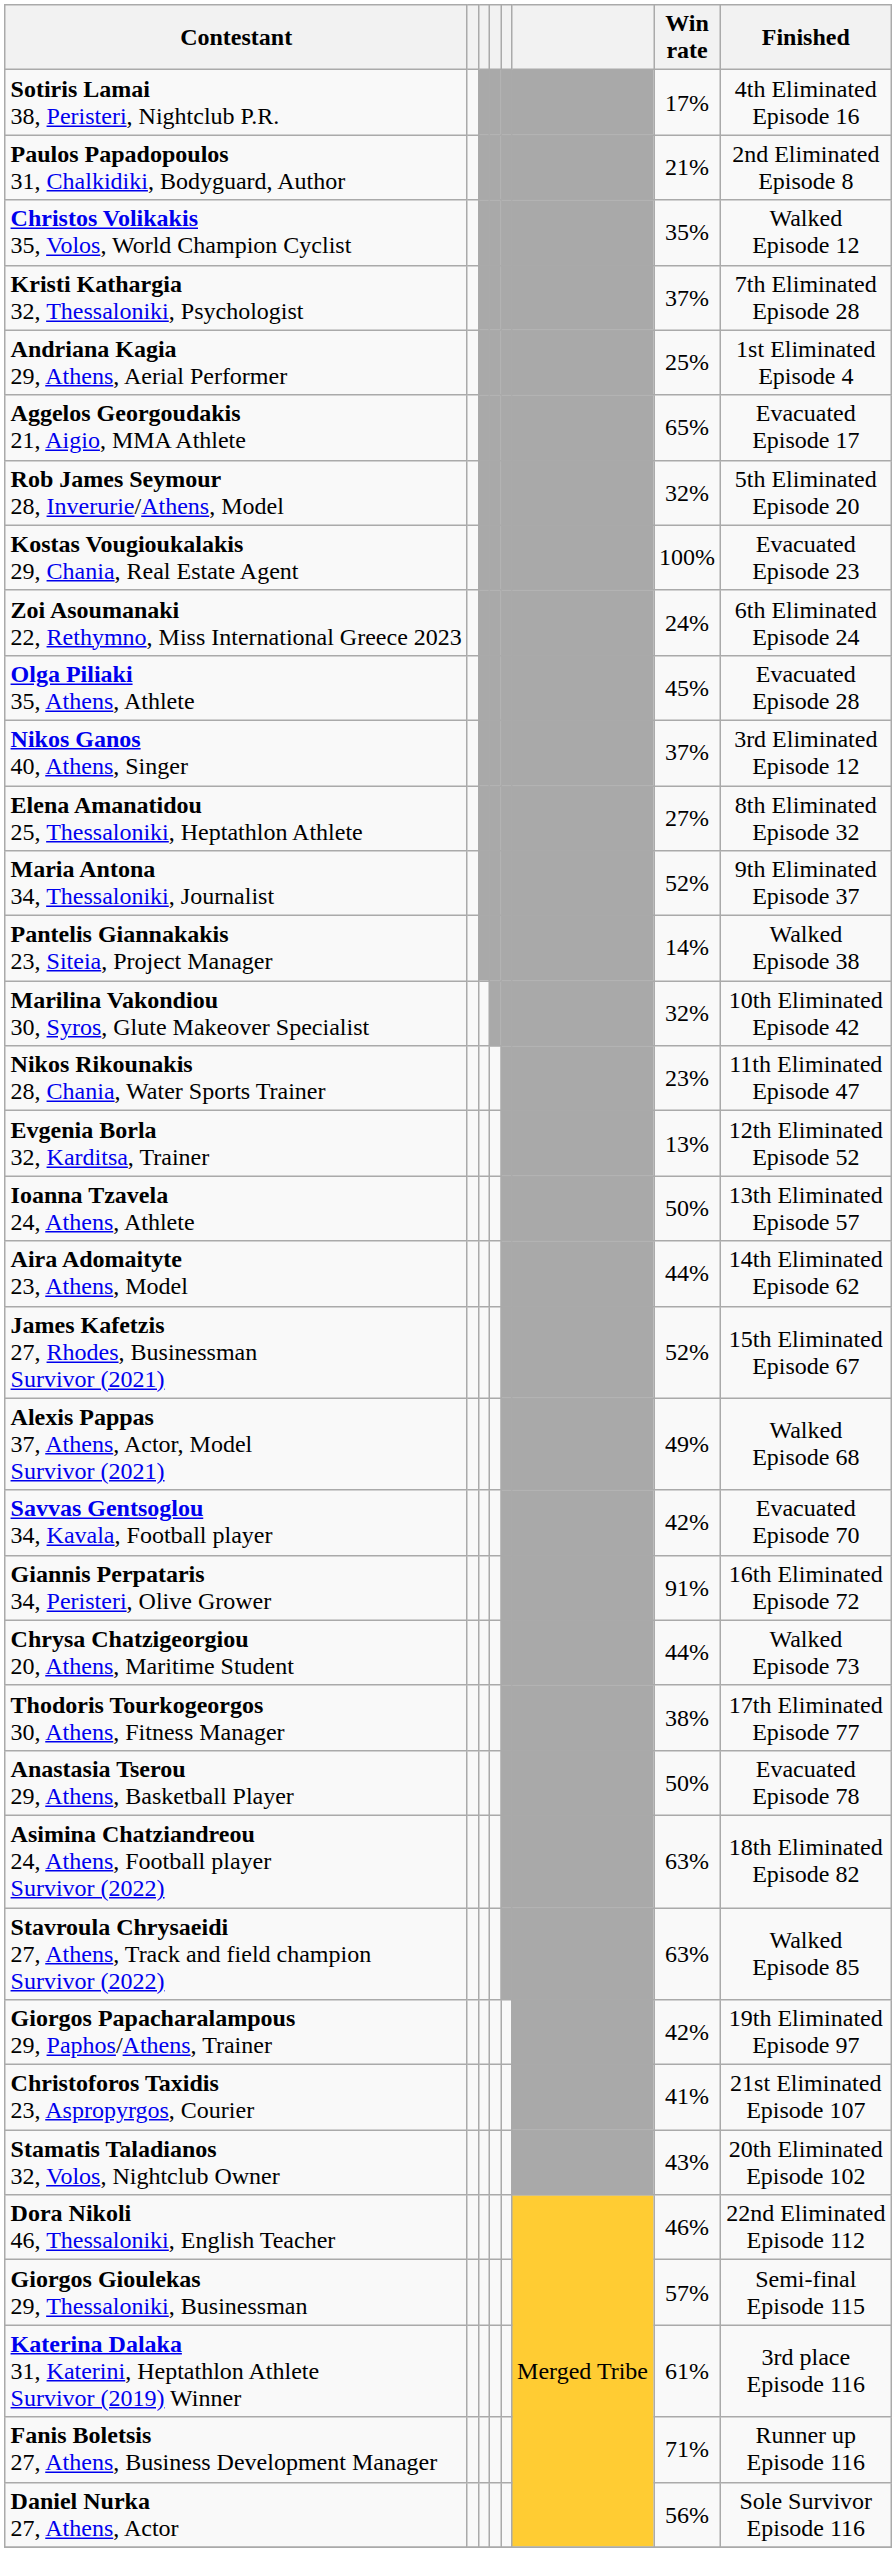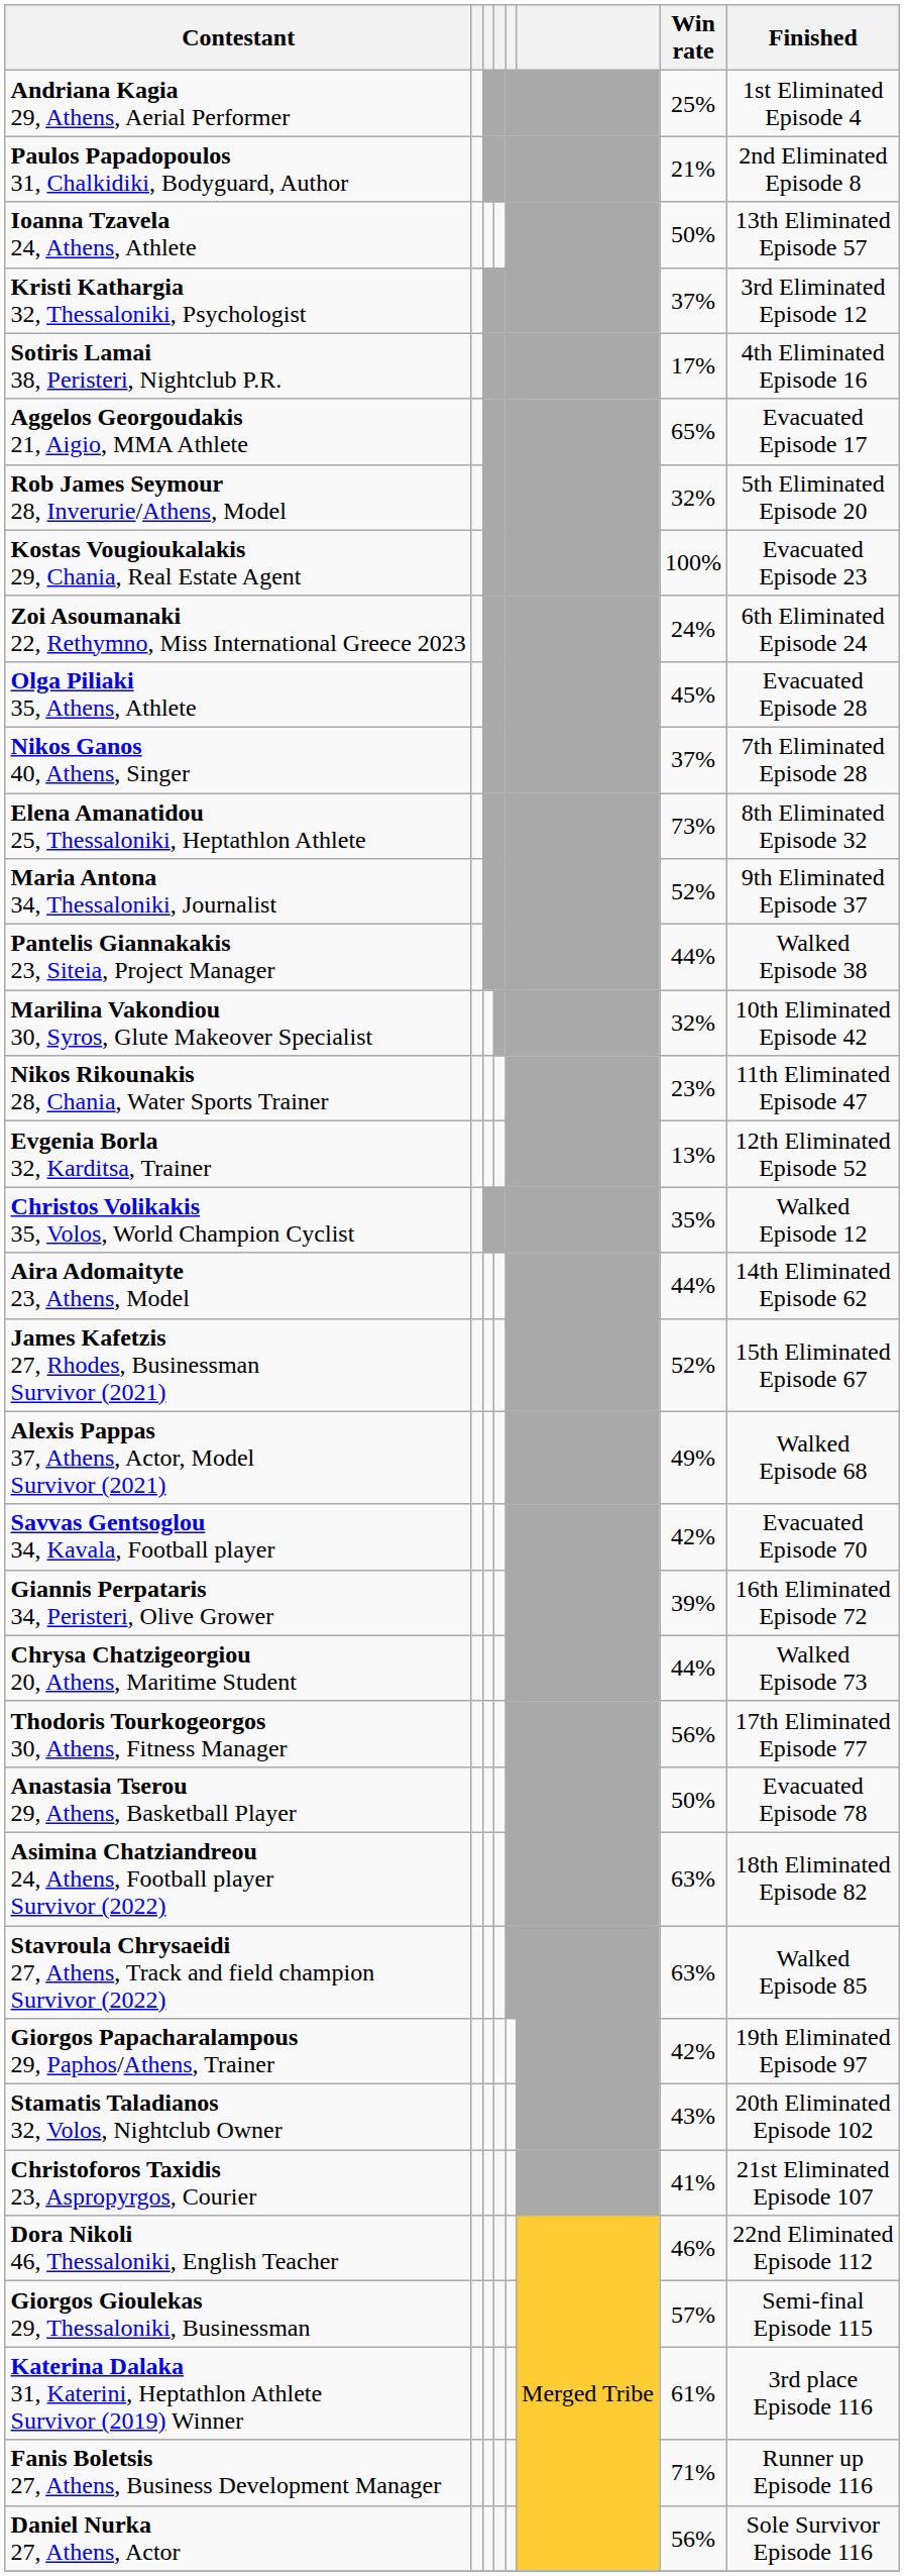rows swapped: Andriana Kagia 29, Athens, Aerial Performer <-> Sotiris Lamai 38, Peristeri, Nightclub P.R.
rows swapped: Christos Volikakis 35, Volos, World Champion Cyclist <-> Ioanna Tzavela 24, Athens, Athlete
Kristi Kathargia 32, Thessaloniki, Psychologist | Finished: 7th Eliminated Episode 28 -> 3rd Eliminated Episode 12
Nikos Ganos 40, Athens, Singer | Finished: 3rd Eliminated Episode 12 -> 7th Eliminated Episode 28
Elena Amanatidou 25, Thessaloniki, Heptathlon Athlete | Win rate: 27% -> 73%
Pantelis Giannakakis 23, Siteia, Project Manager | Win rate: 14% -> 44%
Giannis Perpataris 34, Peristeri, Olive Grower | Win rate: 91% -> 39%
Thodoris Tourkogeorgos 30, Athens, Fitness Manager | Win rate: 38% -> 56%
rows swapped: Stamatis Taladianos 32, Volos, Nightclub Owner <-> Christoforos Taxidis 23, Aspropyrgos, Courier
